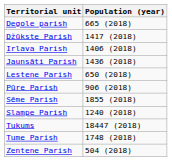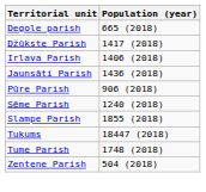- row: Lestene Parish | 650 (2018)
Sēme Parish | Population (year): 1855 (2018) -> 1240 (2018)
Slampe Parish | Population (year): 1240 (2018) -> 1855 (2018)
